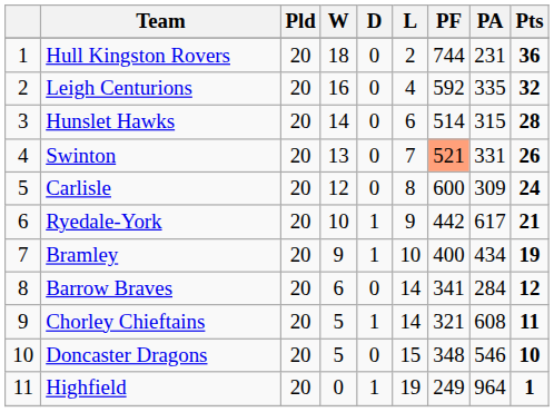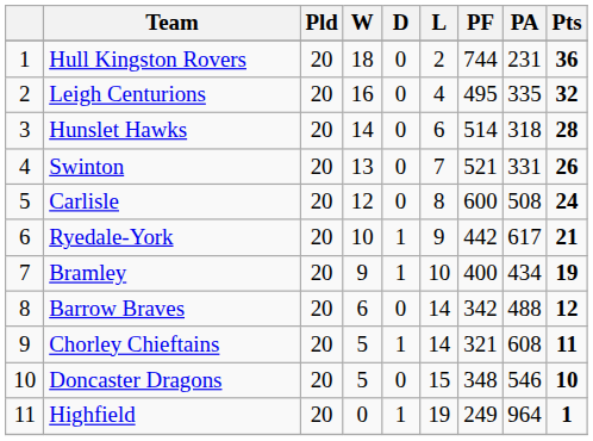Leigh Centurions | PF: 592 -> 495
Hunslet Hawks | PA: 315 -> 318
Swinton | PF: lightsalmon background -> no background
Carlisle | PA: 309 -> 508
Barrow Braves | PF: 341 -> 342
Barrow Braves | PA: 284 -> 488
